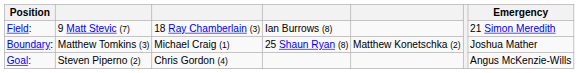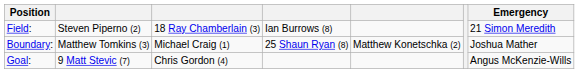Field: | column 2: 9 Matt Stevic (7) -> Steven Piperno (2)
Goal: | column 2: Steven Piperno (2) -> 9 Matt Stevic (7)
